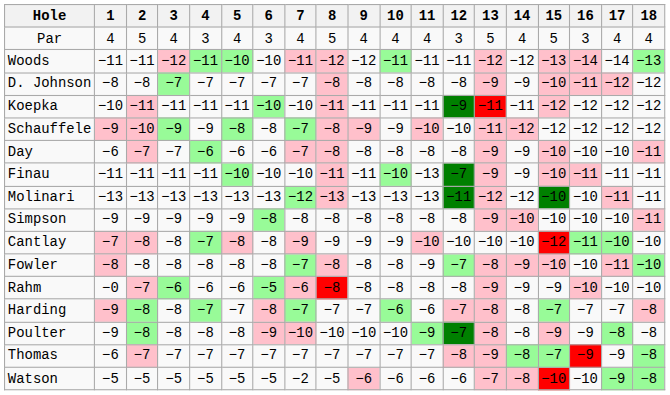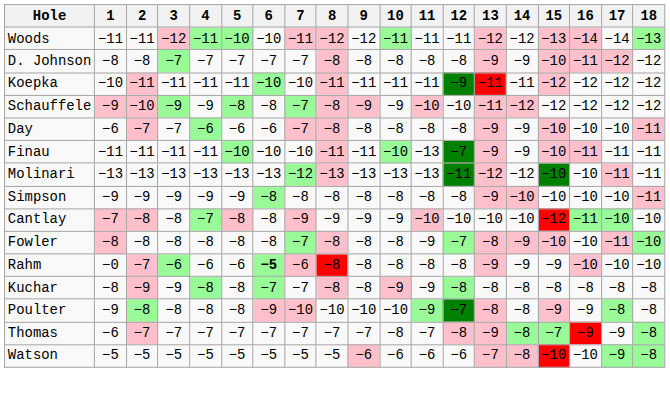- row: Par | 4 | 5 | 4 | 3 | 4 | 3 | 4 | 5 | 4 | 4 | 4 | 3 | 5 | 4 | 5 | 3 | 4 | 4
Rahm | 6: normal -> bold
- row: Harding | −9 | −8 | −8 | −7 | −7 | −8 | −7 | −7 | −7 | −6 | −6 | −7 | −8 | −8 | −7 | −7 | −7 | −8
+ row: Kuchar | −8 | −9 | −9 | −8 | −8 | −7 | −7 | −8 | −8 | −9 | −9 | −8 | −8 | −8 | −8 | −8 | −8 | −8
Thomas | 10: −7 -> −8
Watson | 7: −2 -> −5
